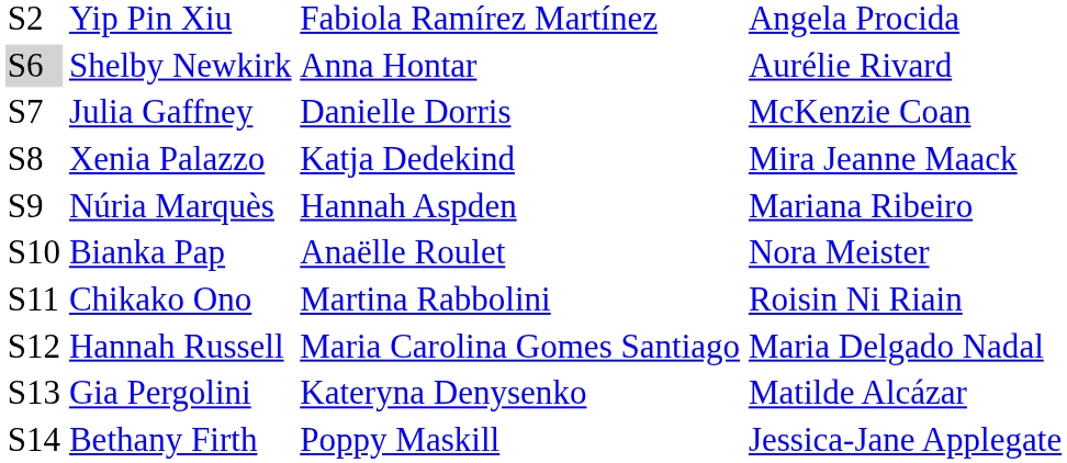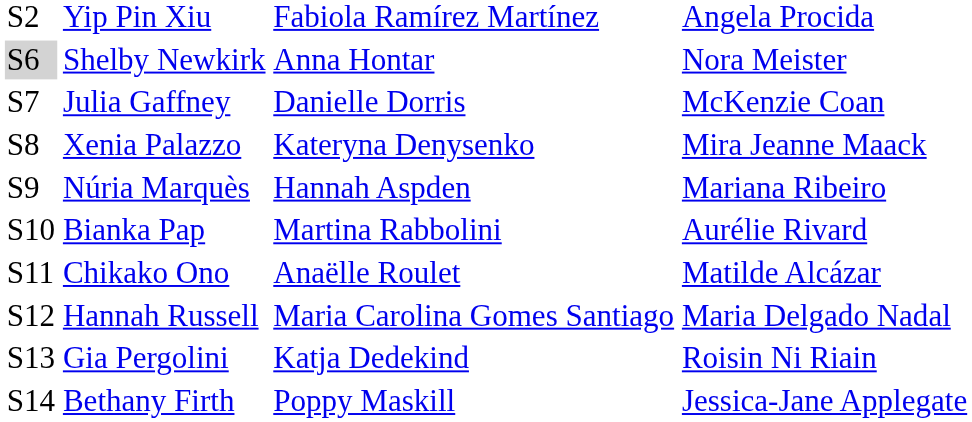Shelby Newkirk | column 4: Aurélie Rivard -> Nora Meister
Xenia Palazzo | column 3: Katja Dedekind -> Kateryna Denysenko
Bianka Pap | column 3: Anaëlle Roulet -> Martina Rabbolini
Bianka Pap | column 4: Nora Meister -> Aurélie Rivard
Chikako Ono | column 3: Martina Rabbolini -> Anaëlle Roulet
Chikako Ono | column 4: Roisin Ni Riain -> Matilde Alcázar
Gia Pergolini | column 3: Kateryna Denysenko -> Katja Dedekind
Gia Pergolini | column 4: Matilde Alcázar -> Roisin Ni Riain
